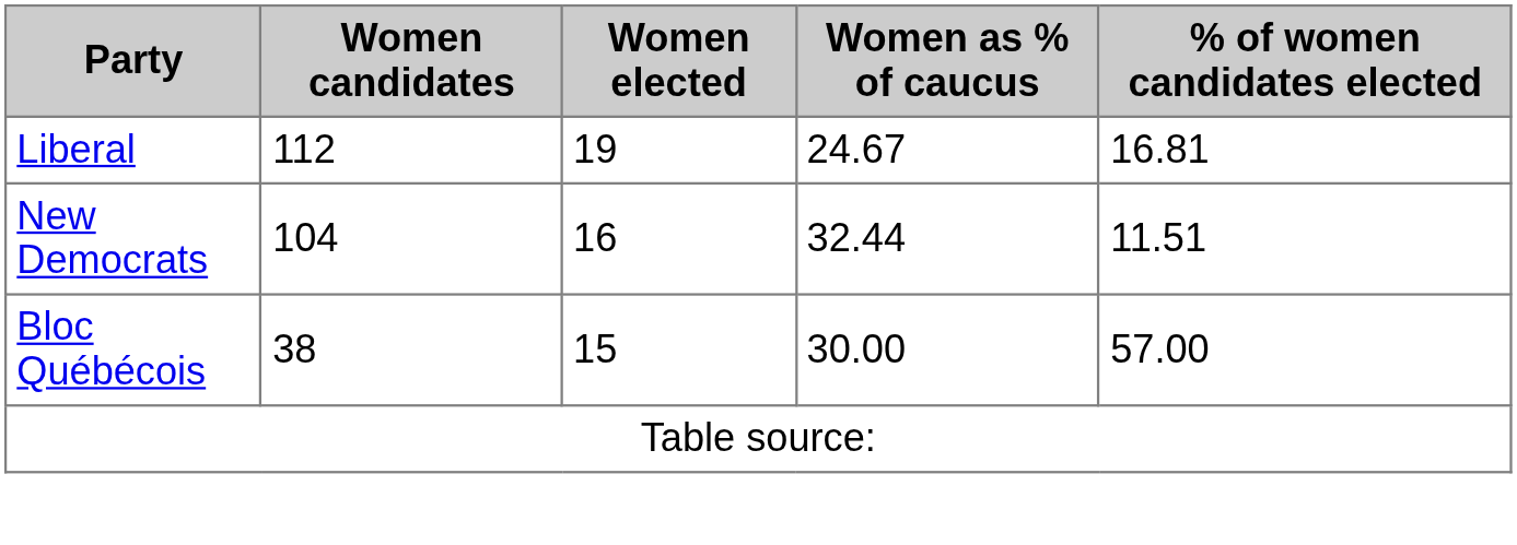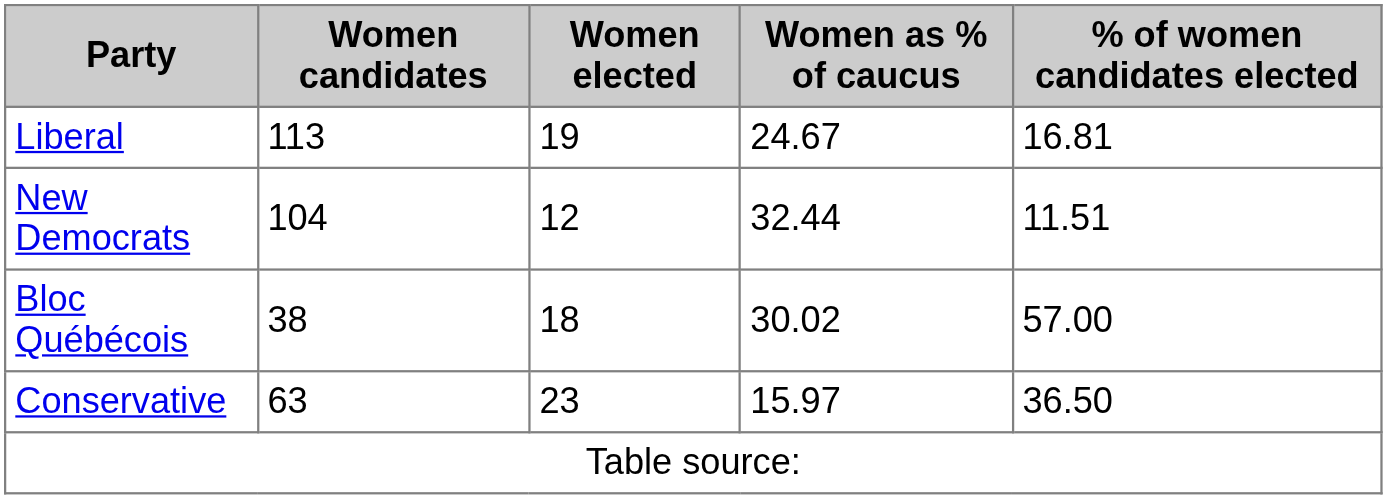Liberal | Women candidates: 112 -> 113
New Democrats | Women elected: 16 -> 12
Bloc Québécois | Women elected: 15 -> 18
Bloc Québécois | Women as % of caucus: 30.00 -> 30.02
+ row: Conservative | 63 | 23 | 15.97 | 36.50
